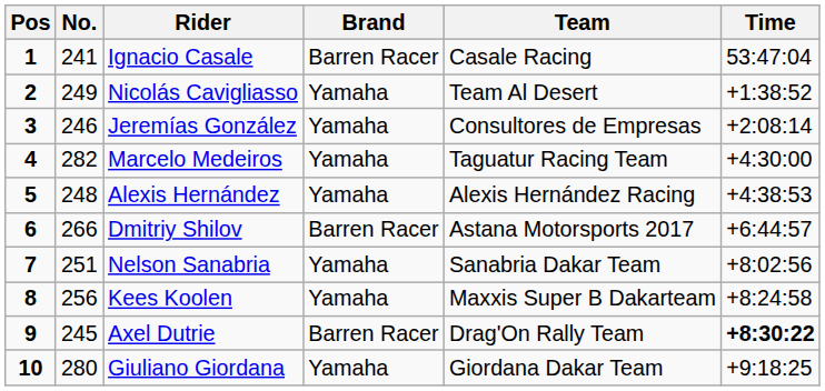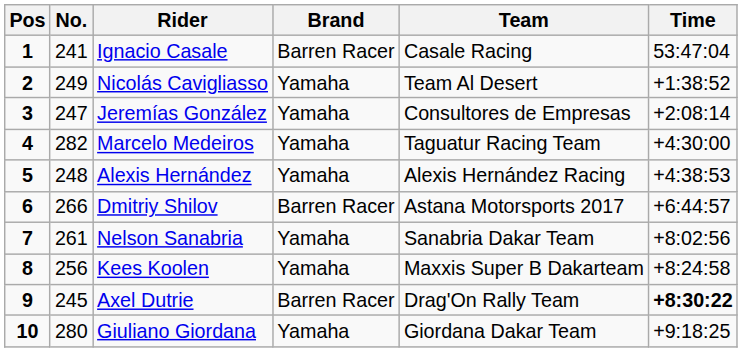Jeremías González | No.: 246 -> 247
Nelson Sanabria | No.: 251 -> 261
